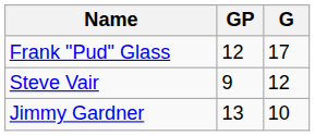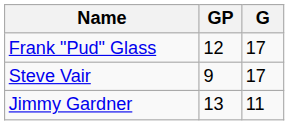Steve Vair | G: 12 -> 17
Jimmy Gardner | G: 10 -> 11
